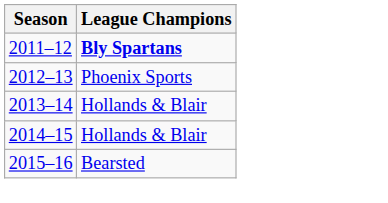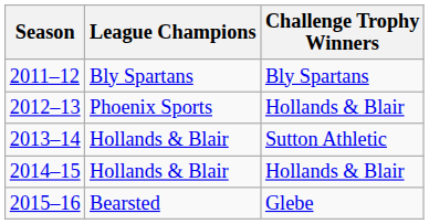+ column: Challenge Trophy Winners | Bly Spartans | Hollands & Blair | Sutton Athletic | Hollands & Blair | Glebe
2011–12 | League Champions: bold -> normal
